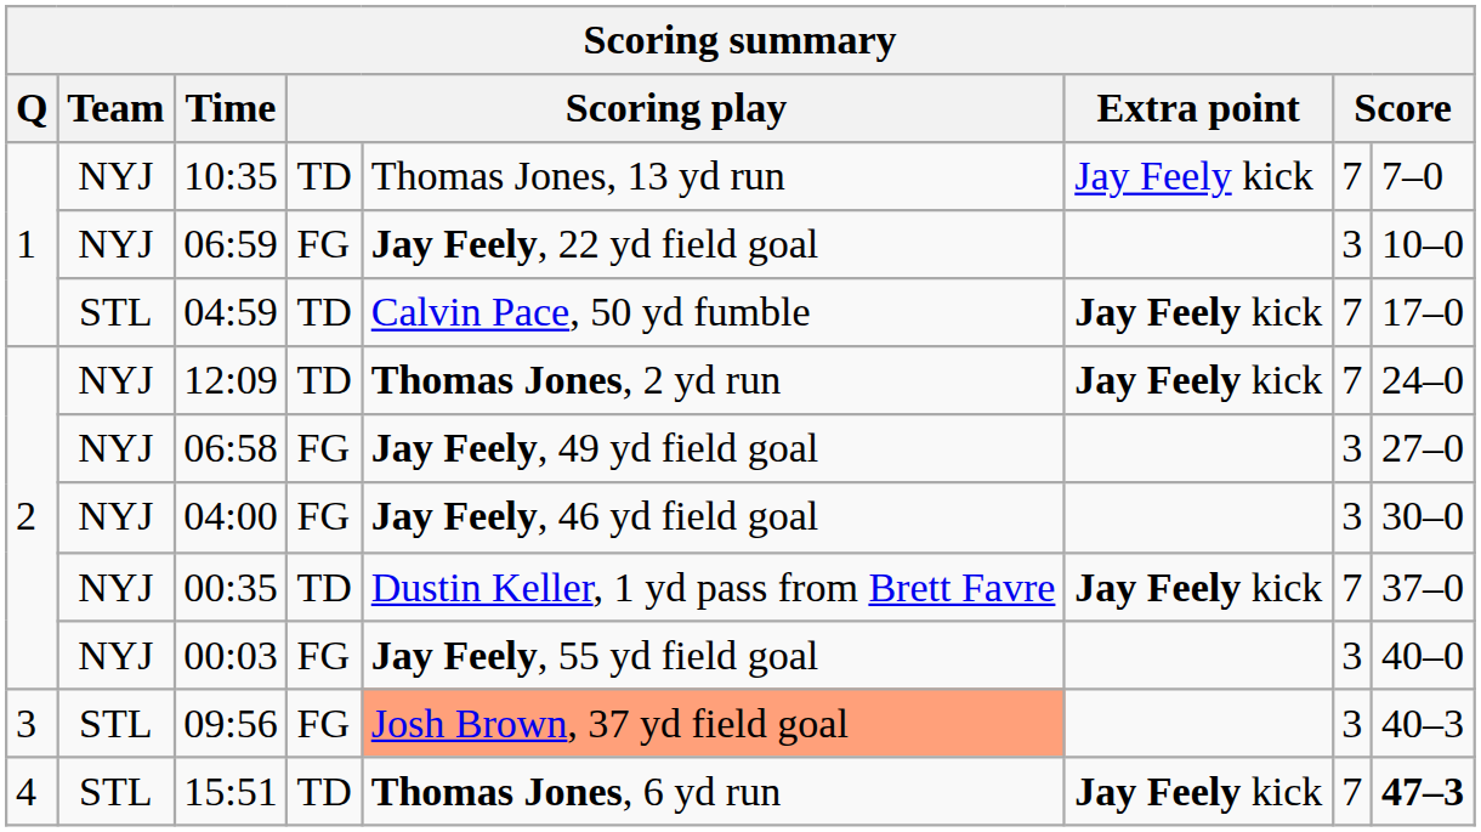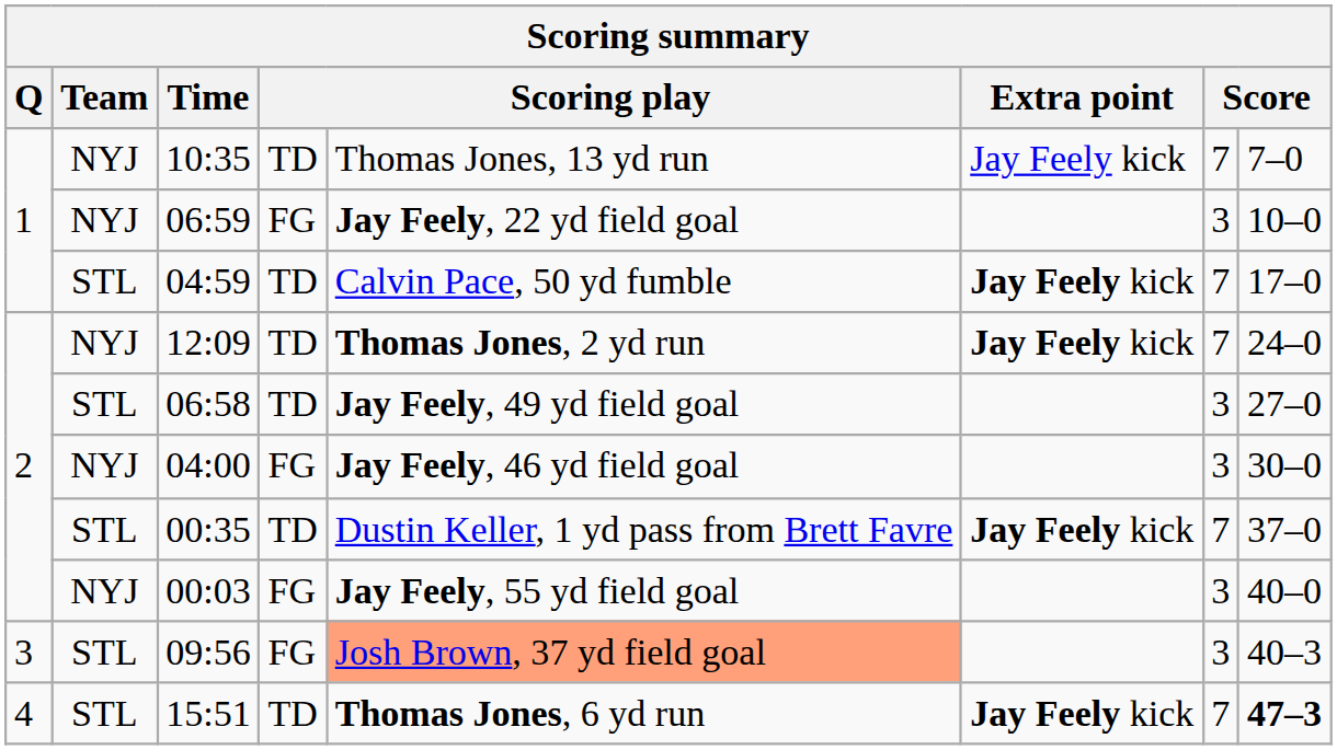06:58 | Team: NYJ -> STL
06:58 | column 4: FG -> TD
00:35 | Team: NYJ -> STL
